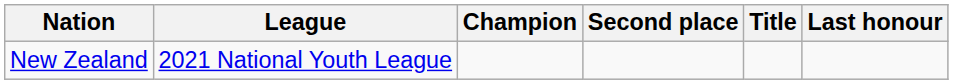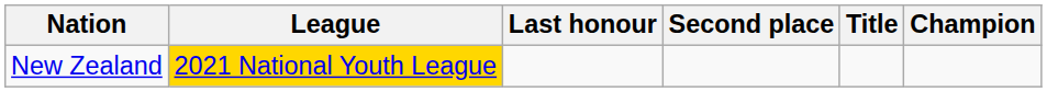columns swapped: Champion <-> Last honour
New Zealand | League: no background -> gold background
